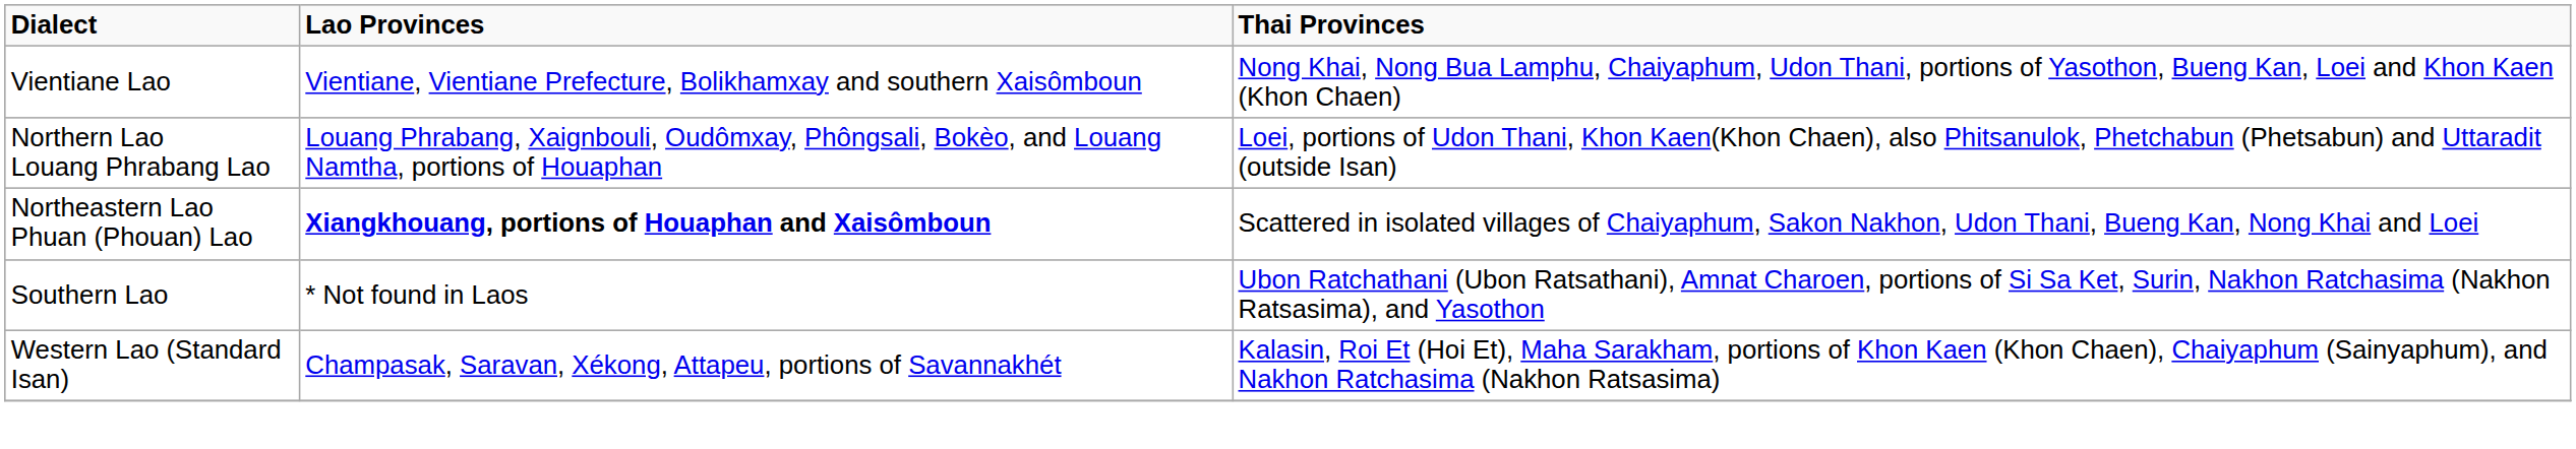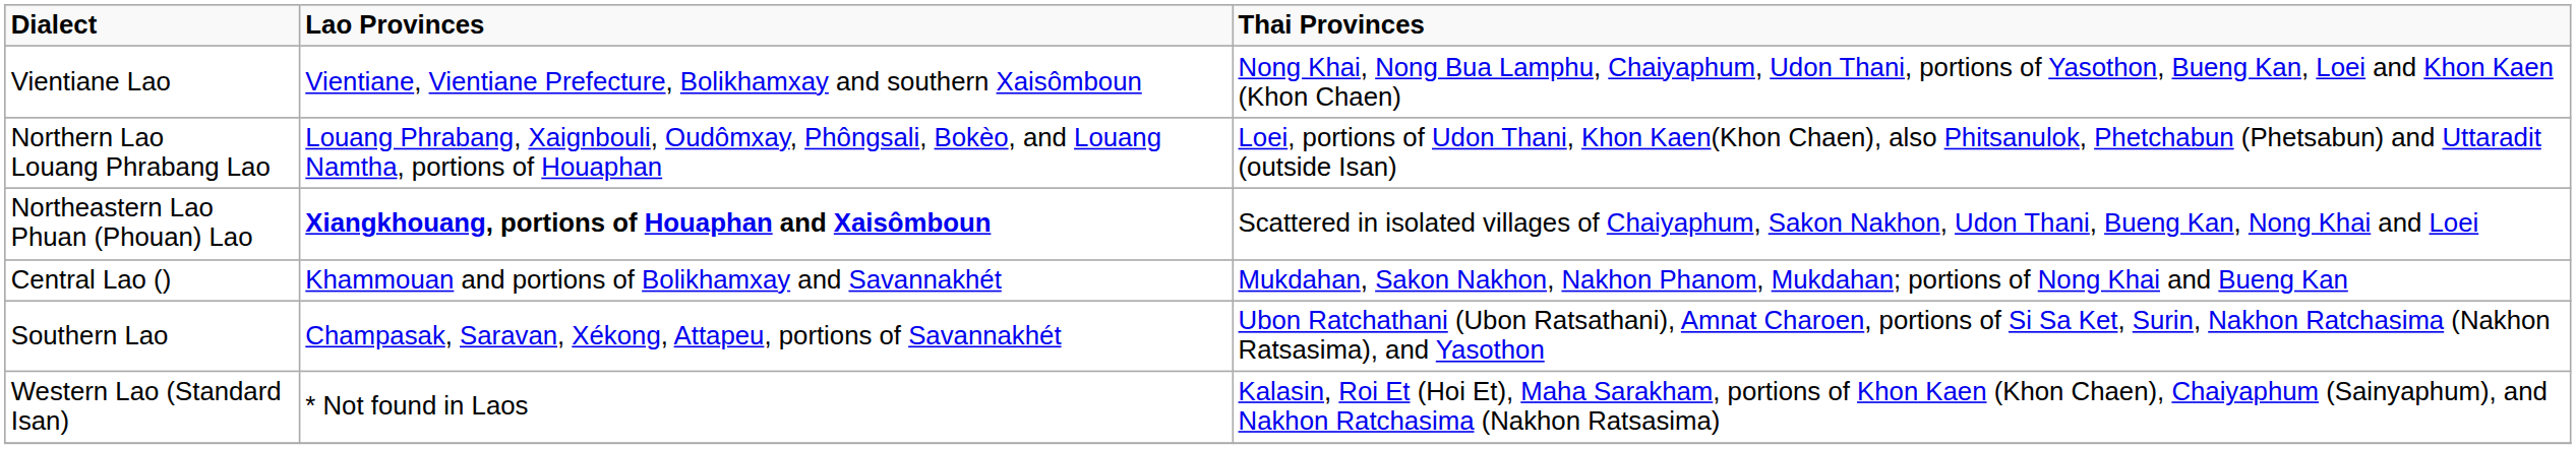+ row: Central Lao () | Khammouan and portions of Bolikhamxay and Savannakhét | Mukdahan, Sakon Nakhon, Nakhon Phanom, Mukdahan; portions of Nong Khai and Bueng Kan
Southern Lao | Lao Provinces: * Not found in Laos -> Champasak, Saravan, Xékong, Attapeu, portions of Savannakhét
Western Lao (Standard Isan) | Lao Provinces: Champasak, Saravan, Xékong, Attapeu, portions of Savannakhét -> * Not found in Laos
